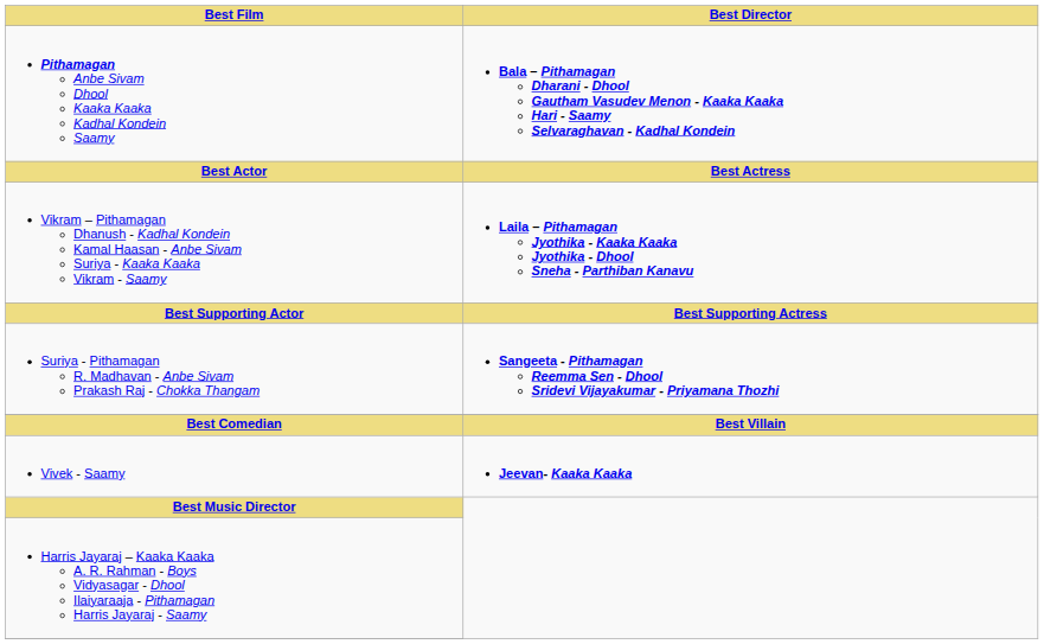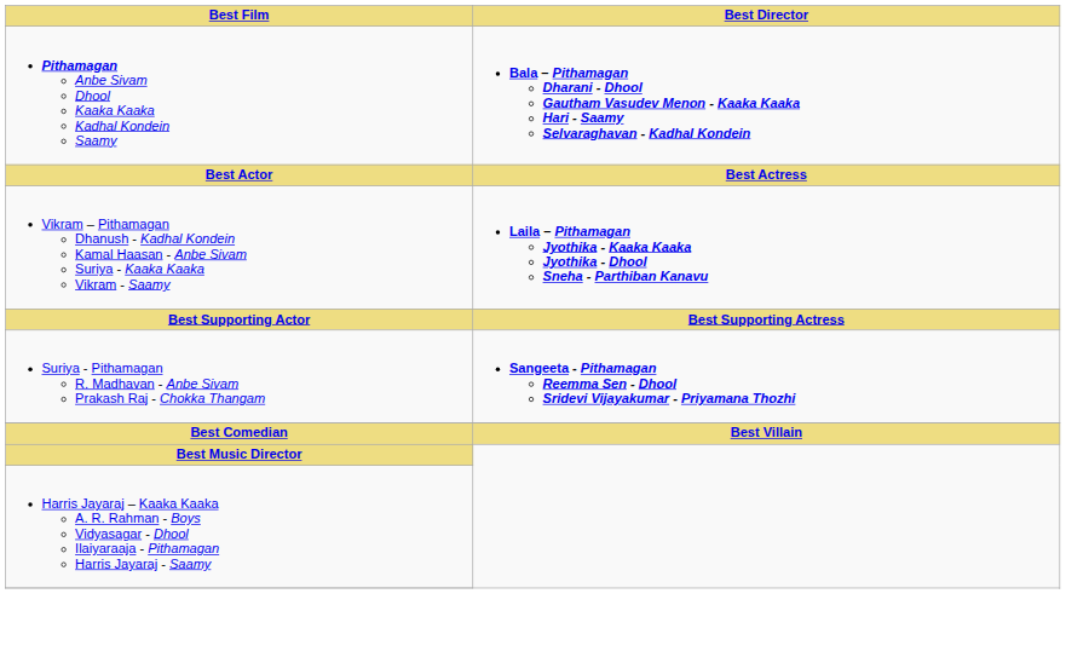- row: Vivek - Saamy | Jeevan- Kaaka Kaaka
